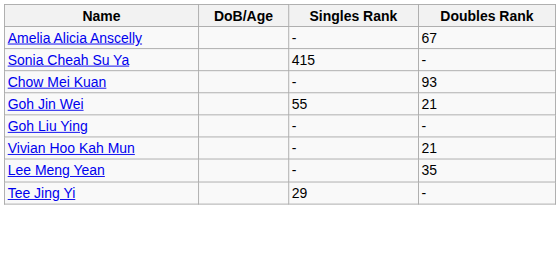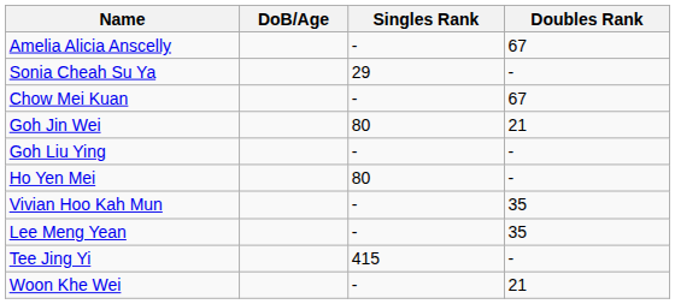Sonia Cheah Su Ya | Singles Rank: 415 -> 29
Chow Mei Kuan | Doubles Rank: 93 -> 67
Goh Jin Wei | Singles Rank: 55 -> 80
+ row: Ho Yen Mei | 80 | -
Vivian Hoo Kah Mun | Doubles Rank: 21 -> 35
Tee Jing Yi | Singles Rank: 29 -> 415
+ row: Woon Khe Wei | - | 21
